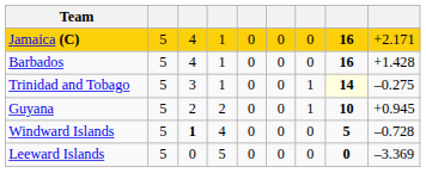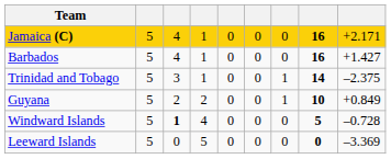Barbados | column 9: +1.428 -> +1.427
Trinidad and Tobago | column 8: lightyellow background -> no background
Trinidad and Tobago | column 9: –0.275 -> –2.375
Guyana | column 9: +0.945 -> +0.849
